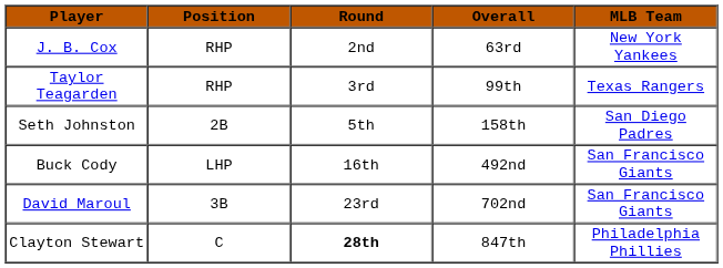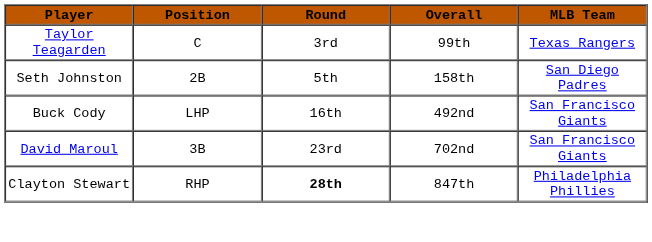- row: J. B. Cox | RHP | 2nd | 63rd | New York Yankees
Taylor Teagarden | Position: RHP -> C
Clayton Stewart | Position: C -> RHP
